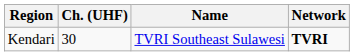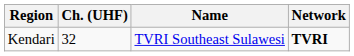Kendari | Ch. (UHF): 30 -> 32
